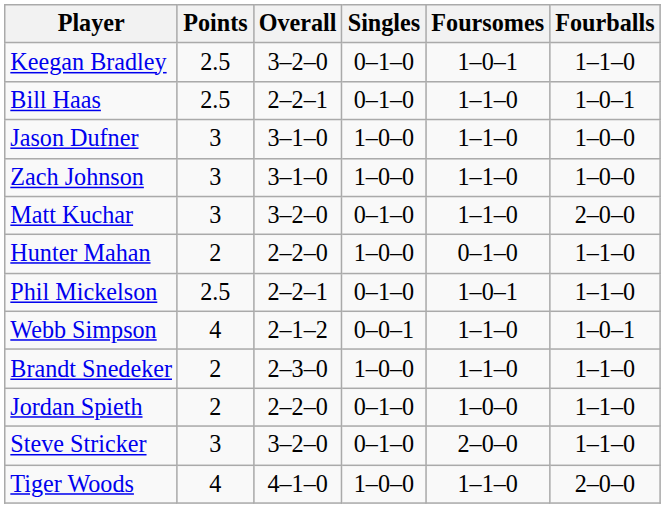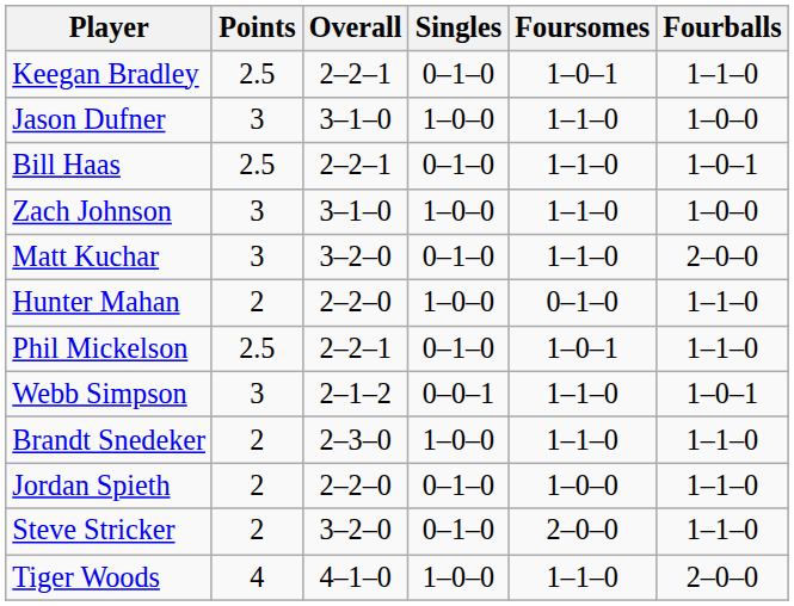Keegan Bradley | Overall: 3–2–0 -> 2–2–1
rows swapped: Jason Dufner <-> Bill Haas
Webb Simpson | Points: 4 -> 3
Steve Stricker | Points: 3 -> 2
